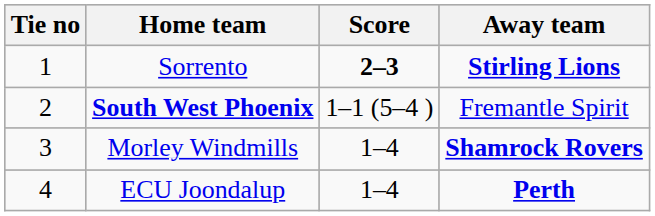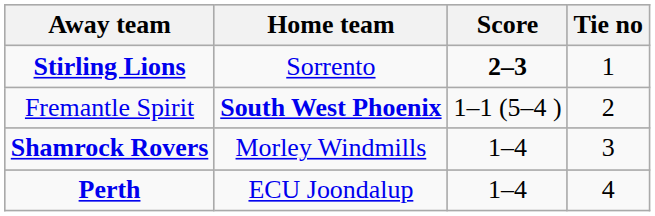columns swapped: Tie no <-> Away team
